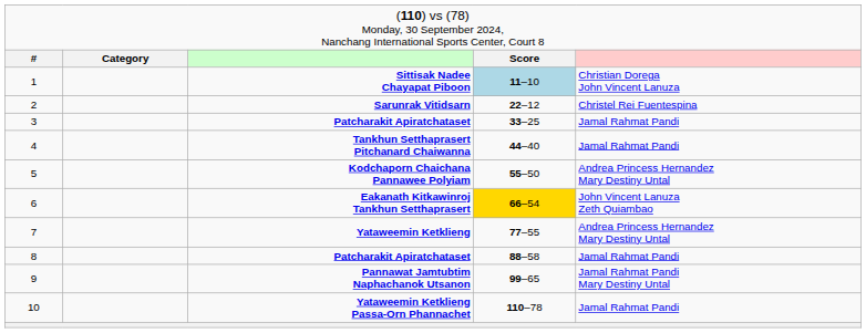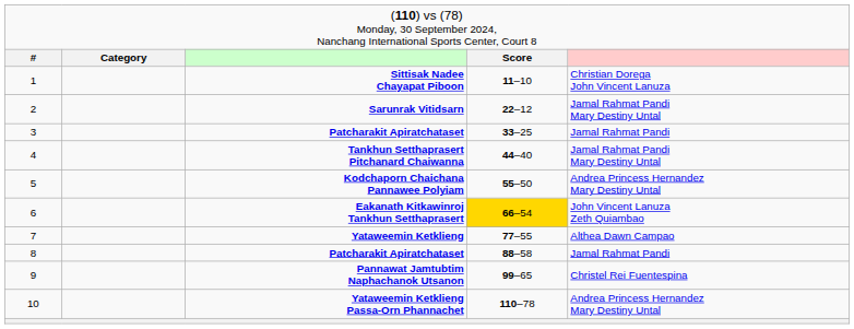Sittisak Nadee Chayapat Piboon | column 4: lightblue background -> no background
Sarunrak Vitidsarn | column 5: Christel Rei Fuentespina -> Jamal Rahmat Pandi Mary Destiny Untal
Tankhun Setthaprasert Pitchanard Chaiwanna | column 5: Jamal Rahmat Pandi -> Jamal Rahmat Pandi Mary Destiny Untal
Yataweemin Ketklieng | column 5: Andrea Princess Hernandez Mary Destiny Untal -> Althea Dawn Campao
Pannawat Jamtubtim Naphachanok Utsanon | column 5: Jamal Rahmat Pandi Mary Destiny Untal -> Christel Rei Fuentespina
Yataweemin Ketklieng Passa-Orn Phannachet | column 5: Jamal Rahmat Pandi -> Andrea Princess Hernandez Mary Destiny Untal
